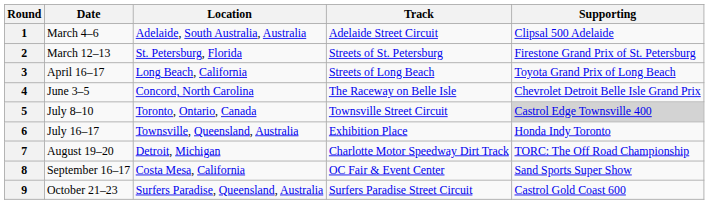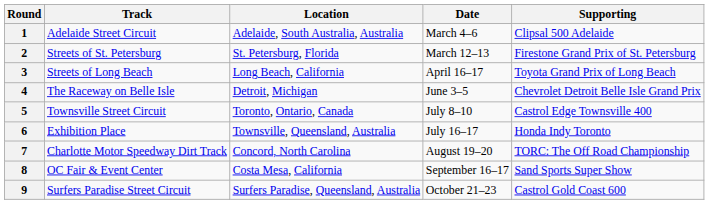columns swapped: Track <-> Date
4 | Location: Concord, North Carolina -> Detroit, Michigan
5 | Supporting: lightgrey background -> no background
7 | Location: Detroit, Michigan -> Concord, North Carolina
